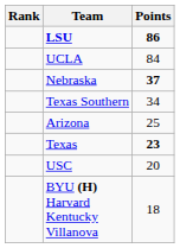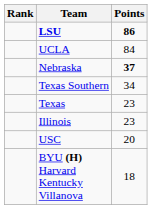- row: Arizona | 25
Texas | Points: bold -> normal
+ row: Illinois | 23
